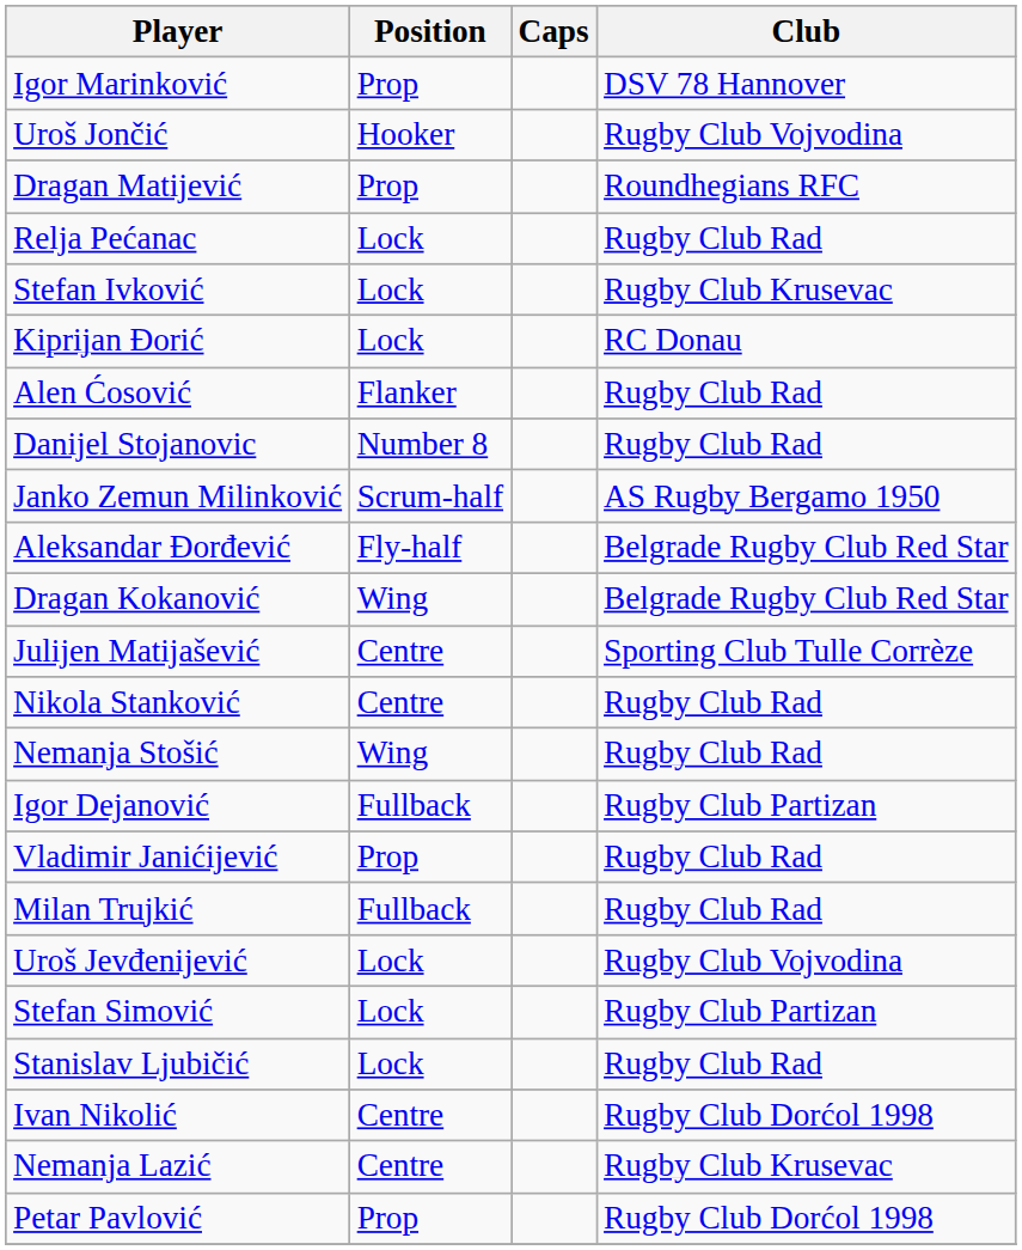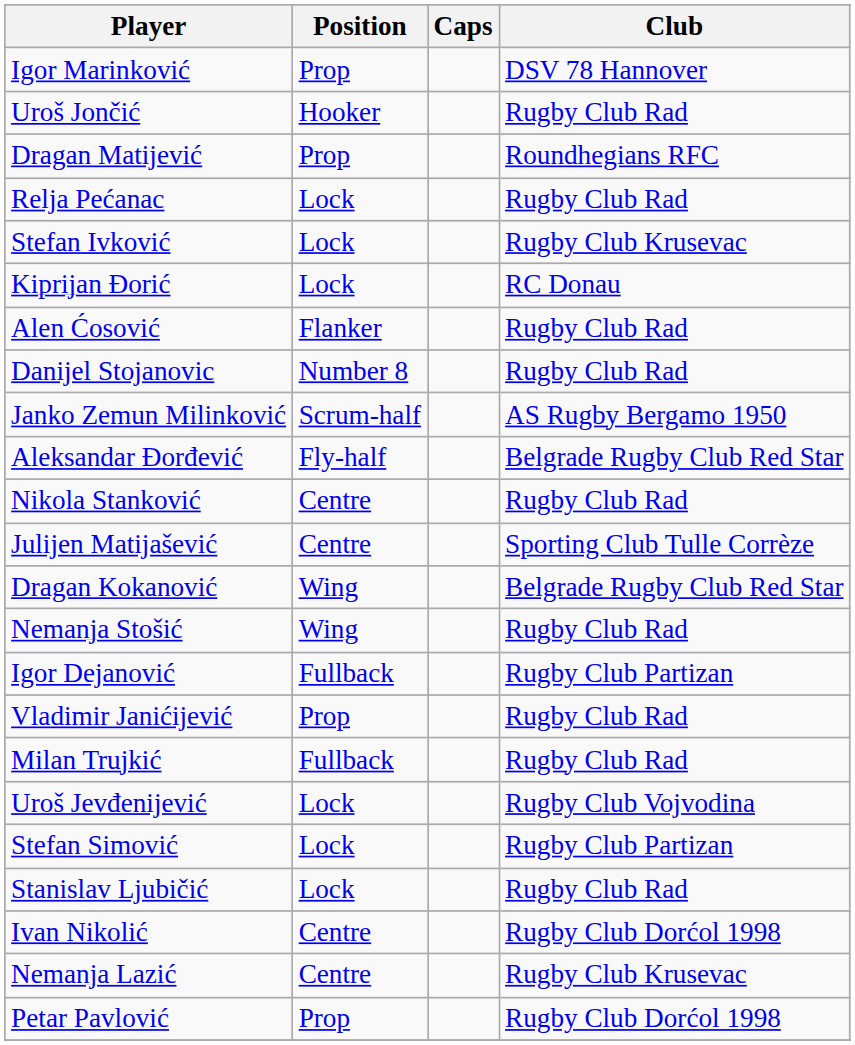Uroš Jončić | Club: Rugby Club Vojvodina -> Rugby Club Rad
rows swapped: Dragan Kokanović <-> Nikola Stanković
